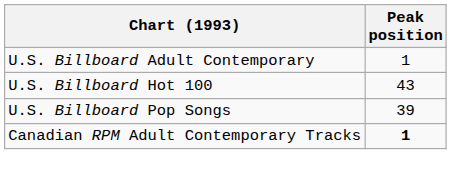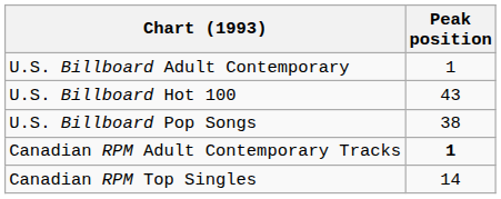U.S. Billboard Pop Songs | Peak position: 39 -> 38
+ row: Canadian RPM Top Singles | 14
